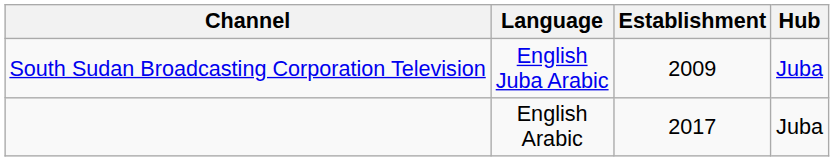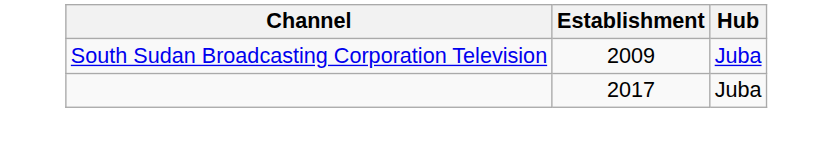- column: Language | English Juba Arabic | English Arabic
